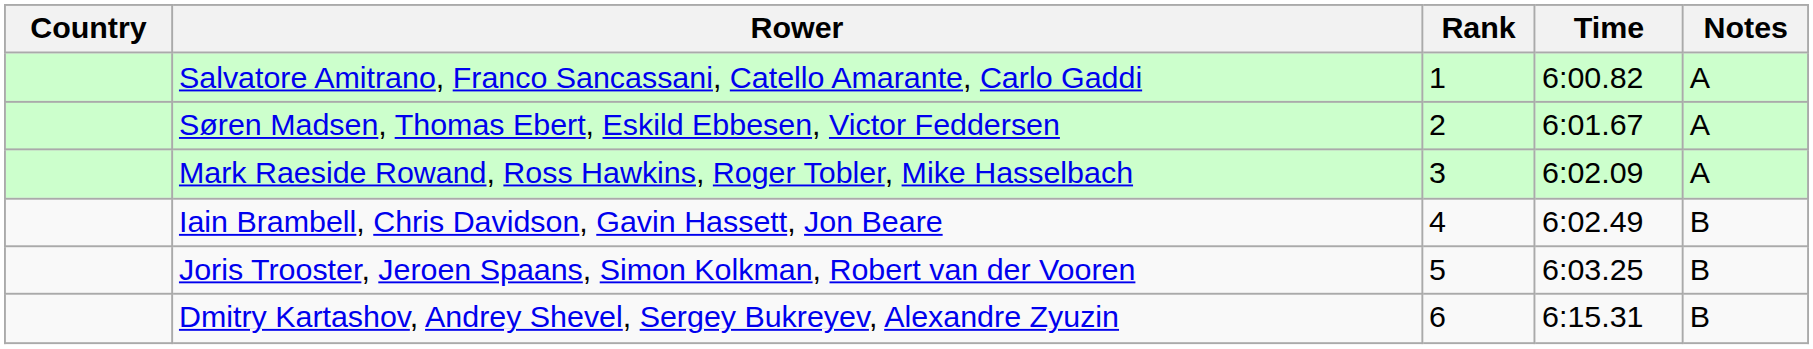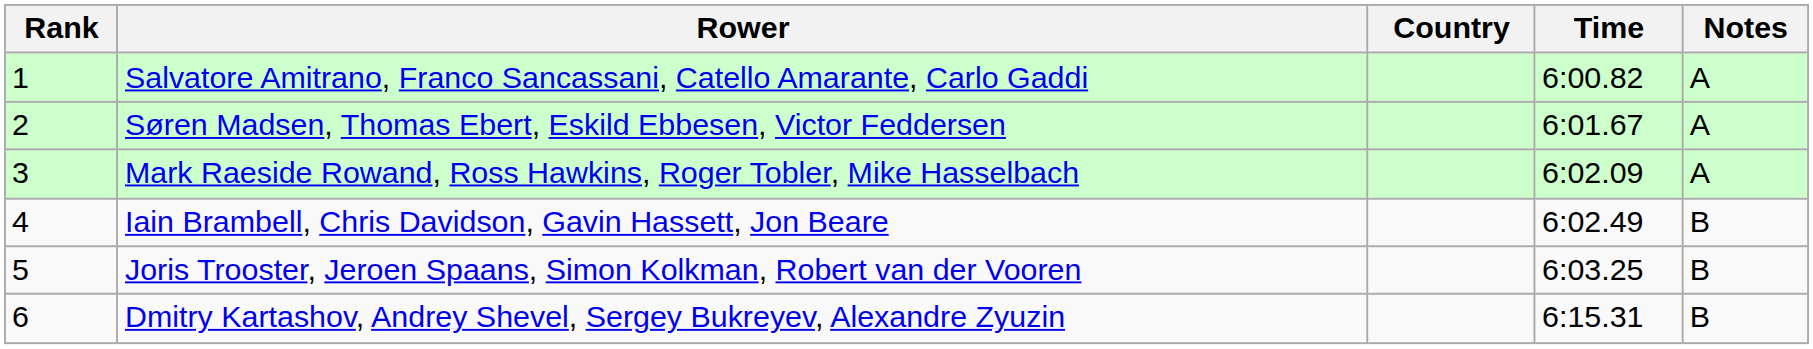columns swapped: Rank <-> Country
